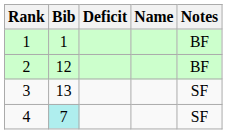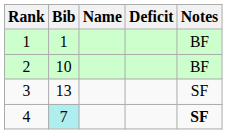columns swapped: Name <-> Deficit
2 | Bib: 12 -> 10
4 | Notes: normal -> bold
